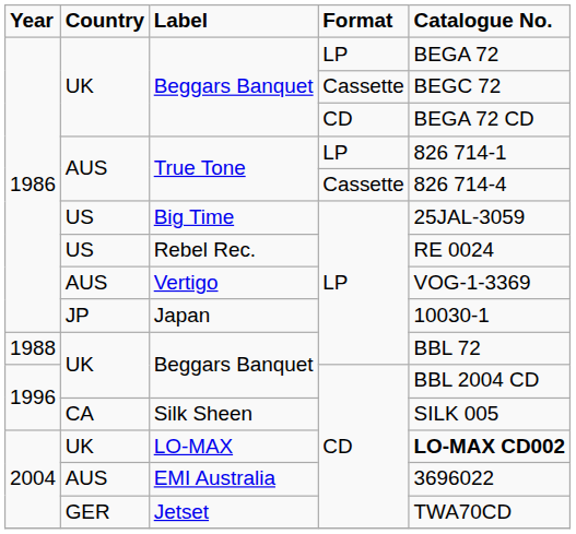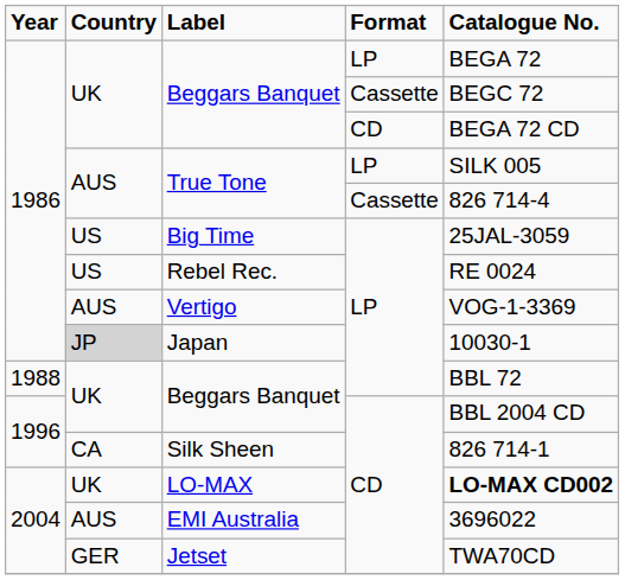True Tone / LP | Catalogue No.: 826 714-1 -> SILK 005
Japan | Country: no background -> lightgrey background
Silk Sheen | Catalogue No.: SILK 005 -> 826 714-1
